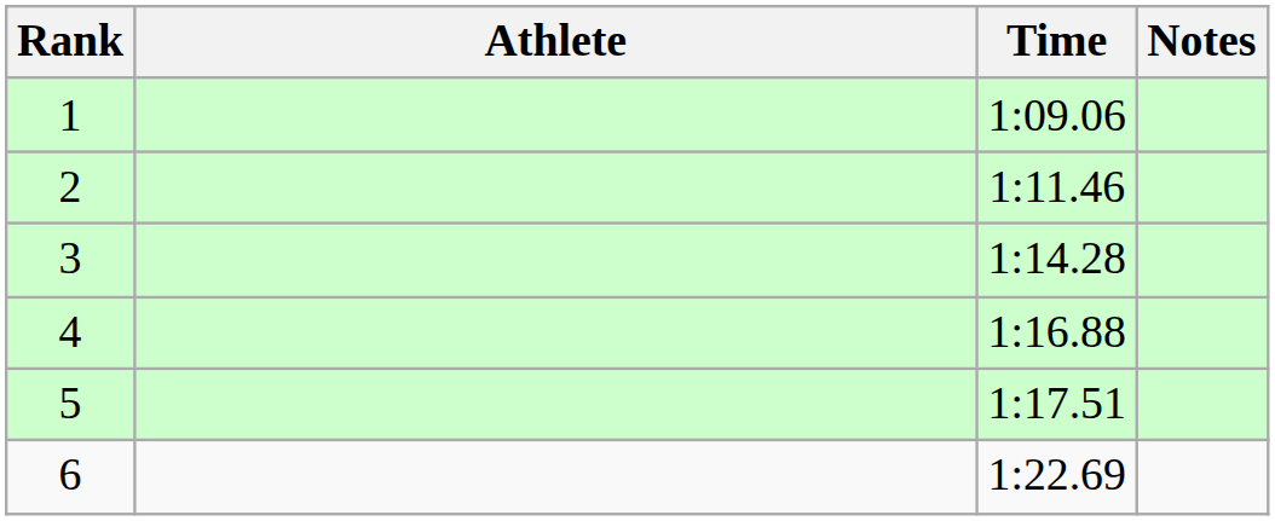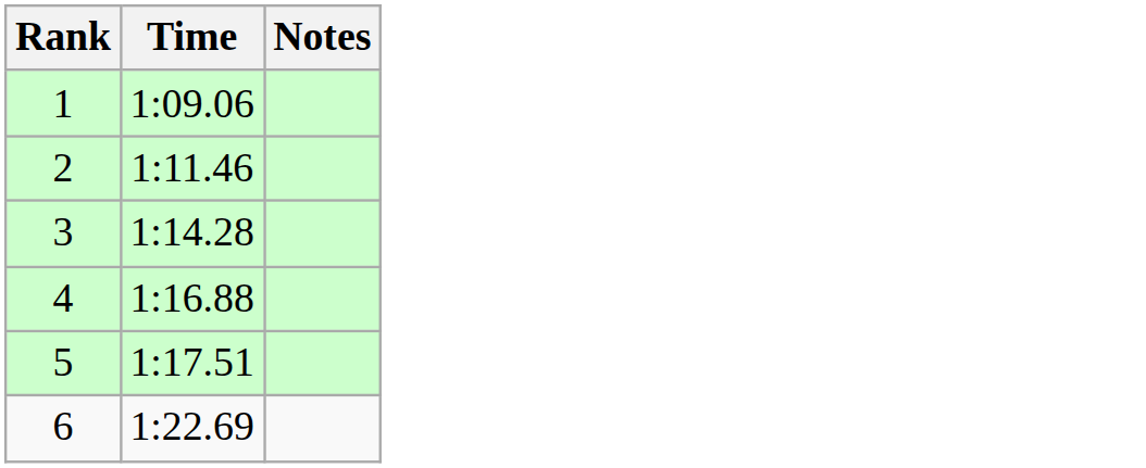- column: Athlete
